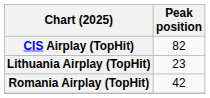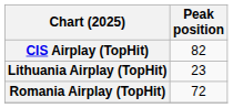Romania Airplay (TopHit) | Peak position: 42 -> 72
